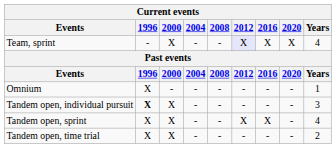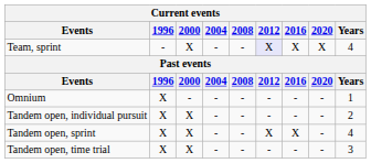Tandem open, individual pursuit | 1996: bold -> normal
Tandem open, individual pursuit | Years: 3 -> 2
Tandem open, time trial | Years: 2 -> 3
